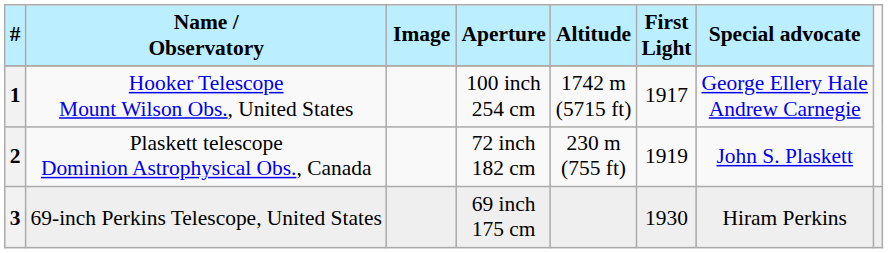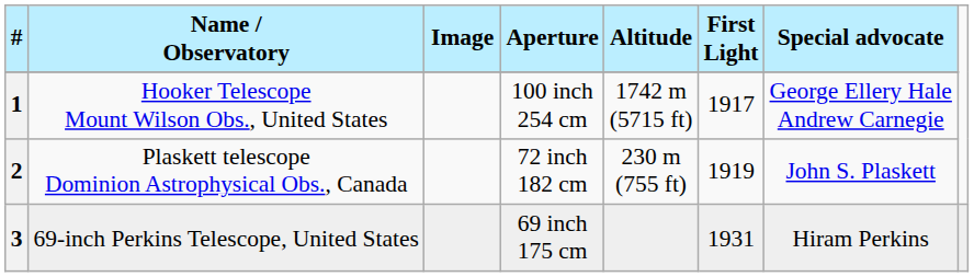3 | First Light: 1930 -> 1931
